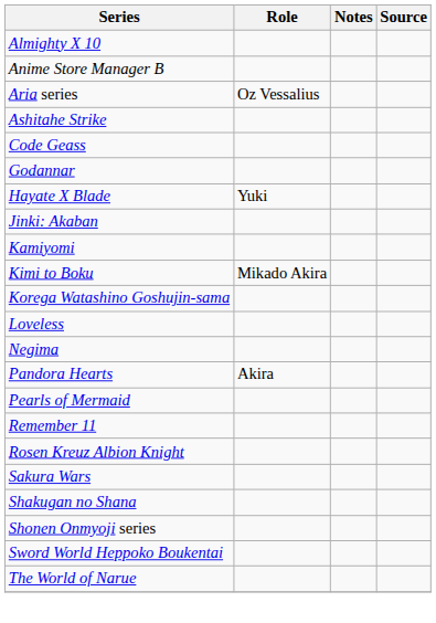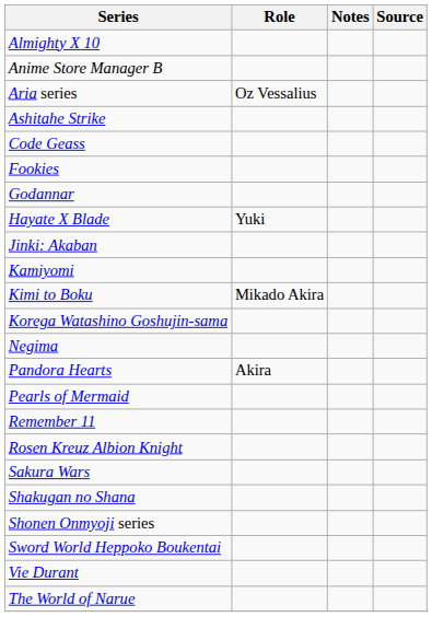+ row: Fookies
- row: Loveless
+ row: Vie Durant
